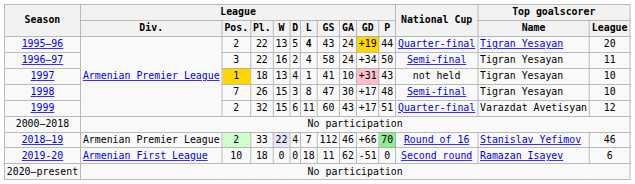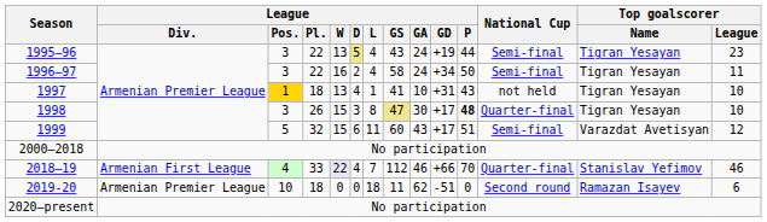1995–96 | League / Pos.: 2 -> 3
1995–96 | League / D: no background -> khaki background
1995–96 | League / L: bold -> normal
1995–96 | League / GD: gold background -> no background
1995–96 | National Cup: Quarter-final -> Semi-final
1995–96 | Top goalscorer / League: 20 -> 23
1997 | League / GD: pink background -> no background
1998 | League / Pos.: 7 -> 3
1998 | League / GS: no background -> khaki background
1998 | League / P: normal -> bold
1998 | National Cup: Semi-final -> Quarter-final
1999 | League / Pos.: 2 -> 5
1999 | National Cup: Quarter-final -> Semi-final
2018–19 | League / Div.: Armenian Premier League -> Armenian First League
2018–19 | League / Pos.: 2 -> 4
2018–19 | League / P: lightgreen background -> no background
2018–19 | National Cup: Round of 16 -> Quarter-final
2019-20 | League / Div.: Armenian First League -> Armenian Premier League
